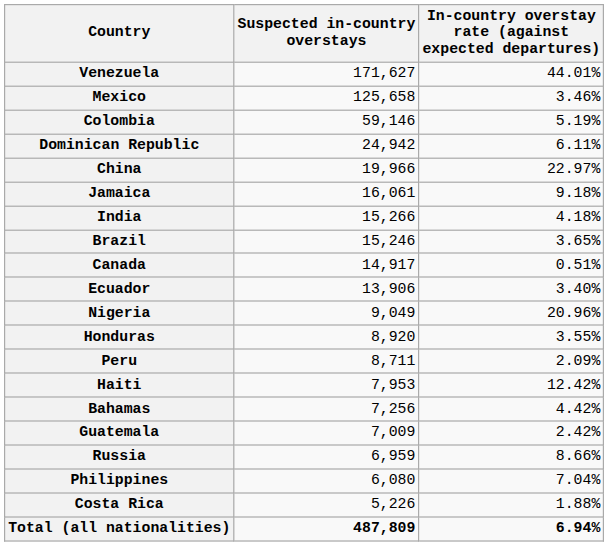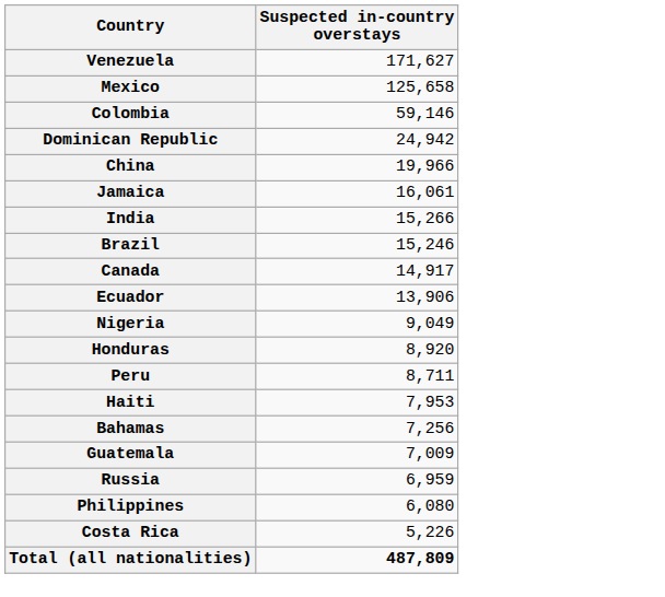- column: In-country overstay rate (against expected departures) | 44.01% | 3.46% | 5.19% | 6.11% | 22.97% | 9.18% | 4.18% | 3.65% | 0.51% | 3.40% | 20.96% | 3.55% | 2.09% | 12.42% | 4.42% | 2.42% | 8.66% | 7.04% | 1.88% | 6.94%
